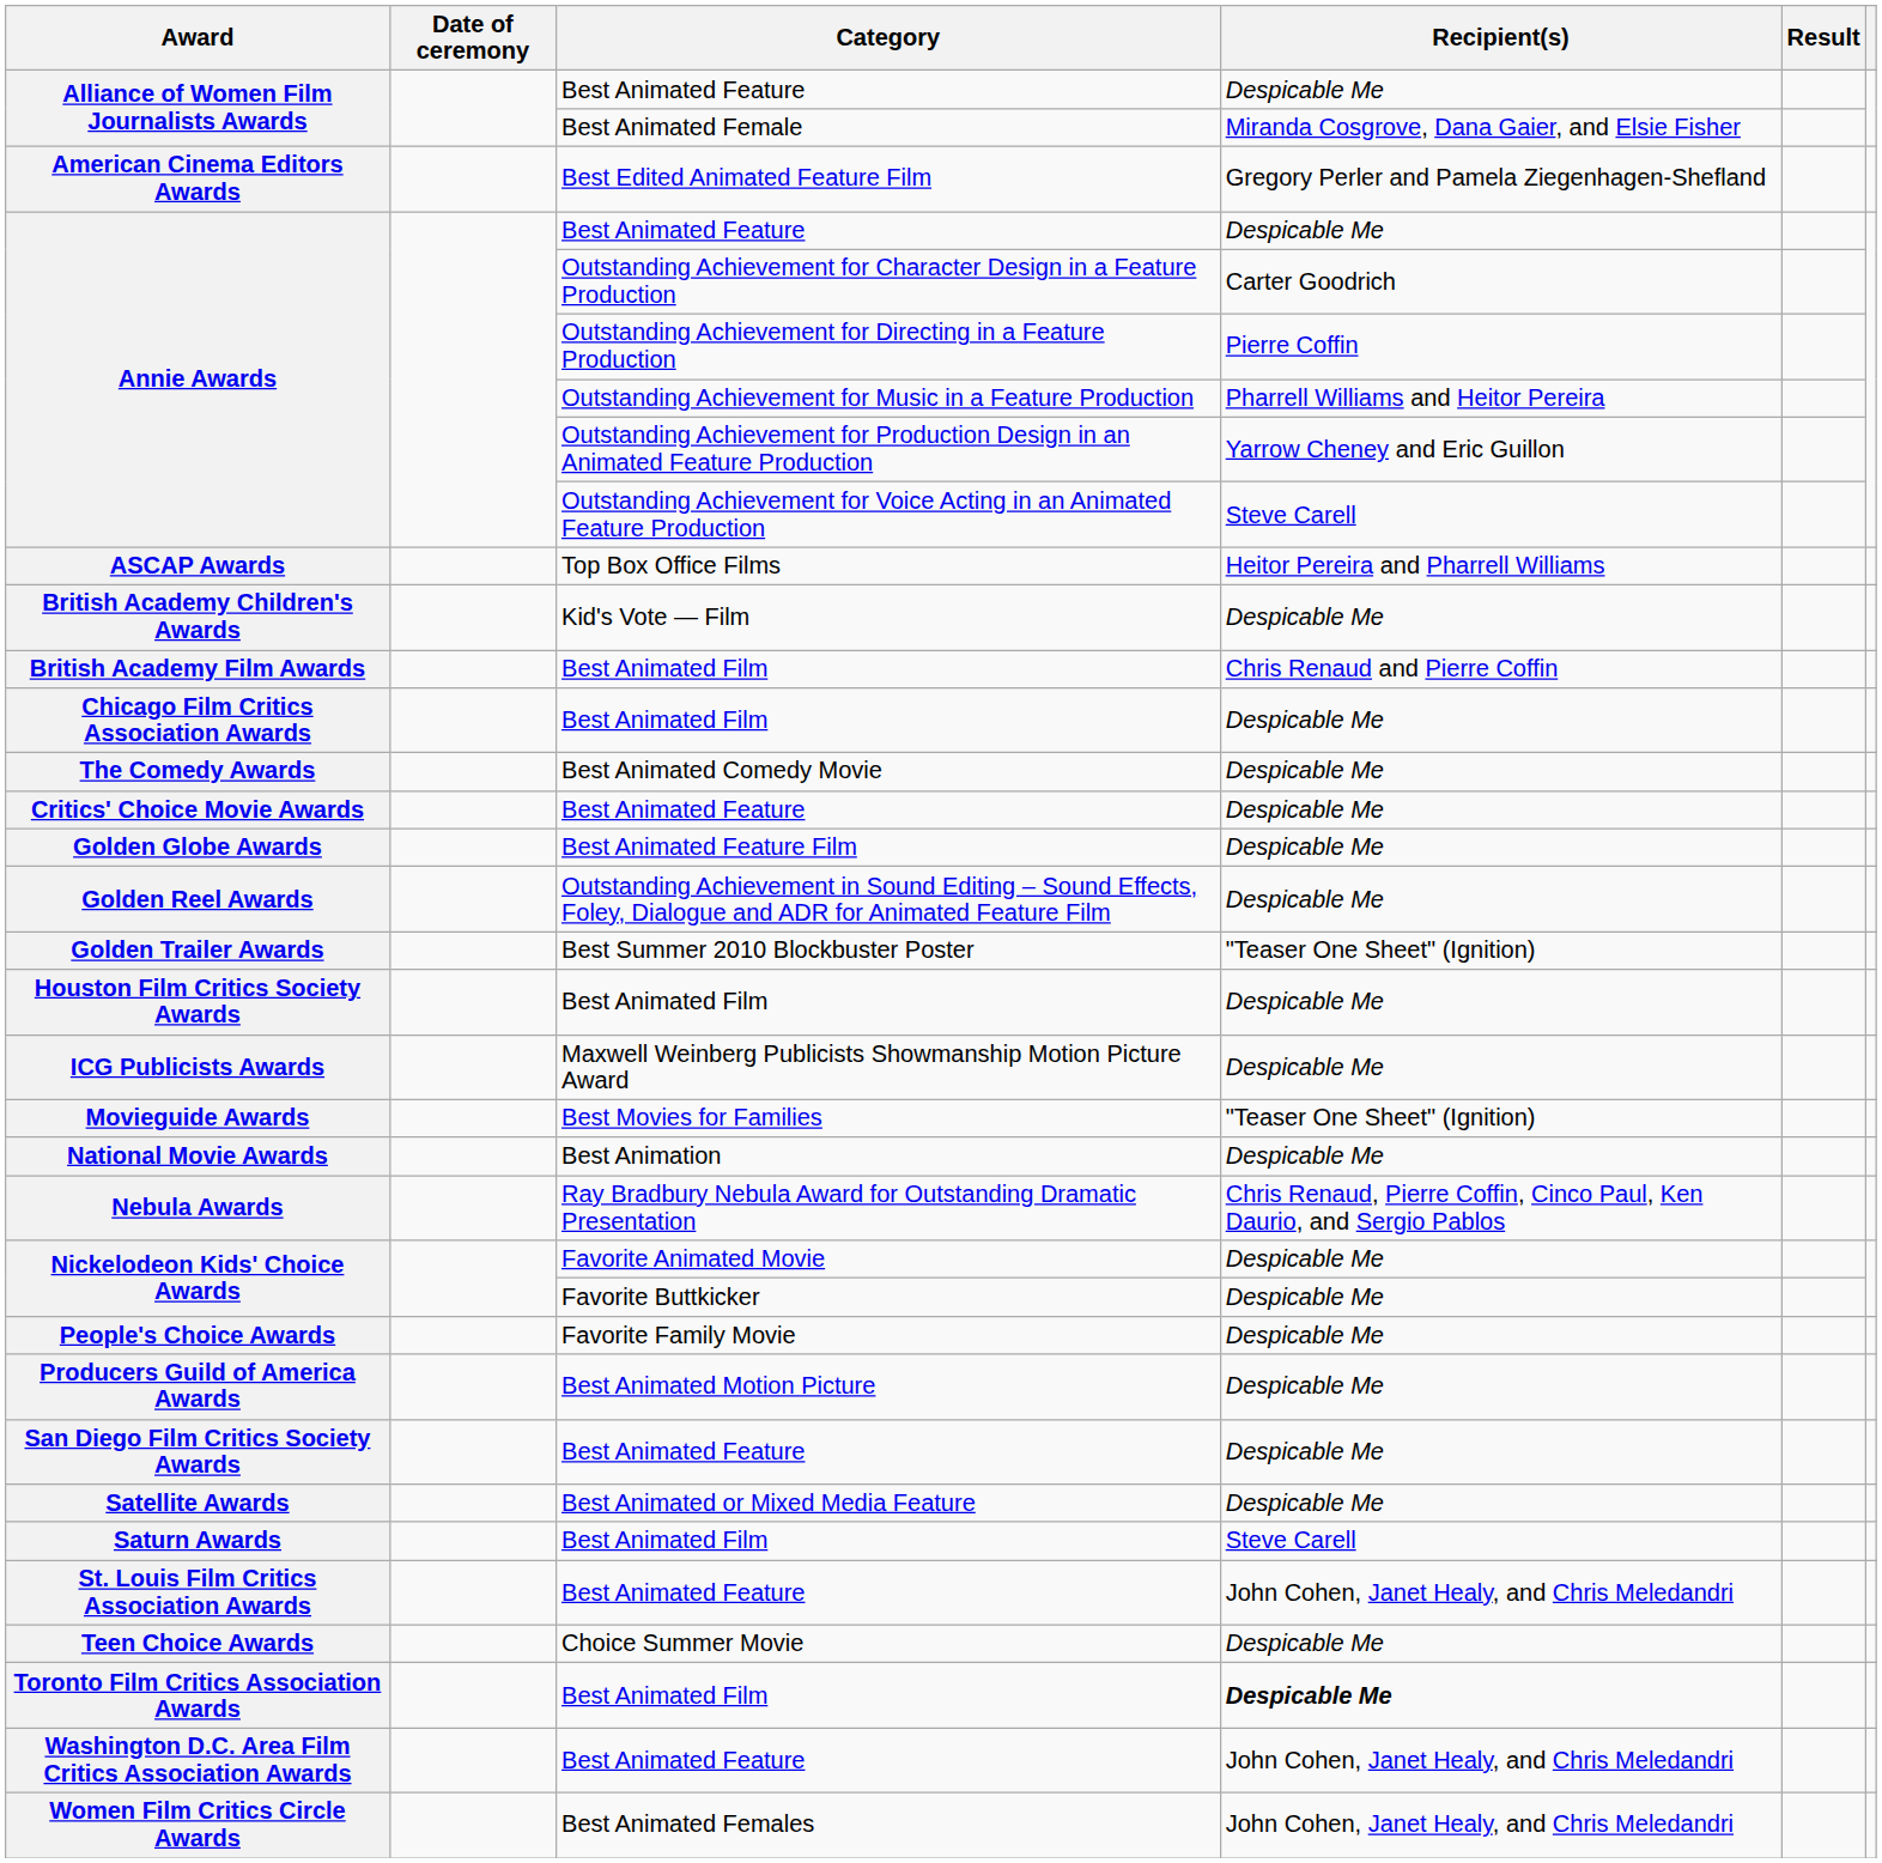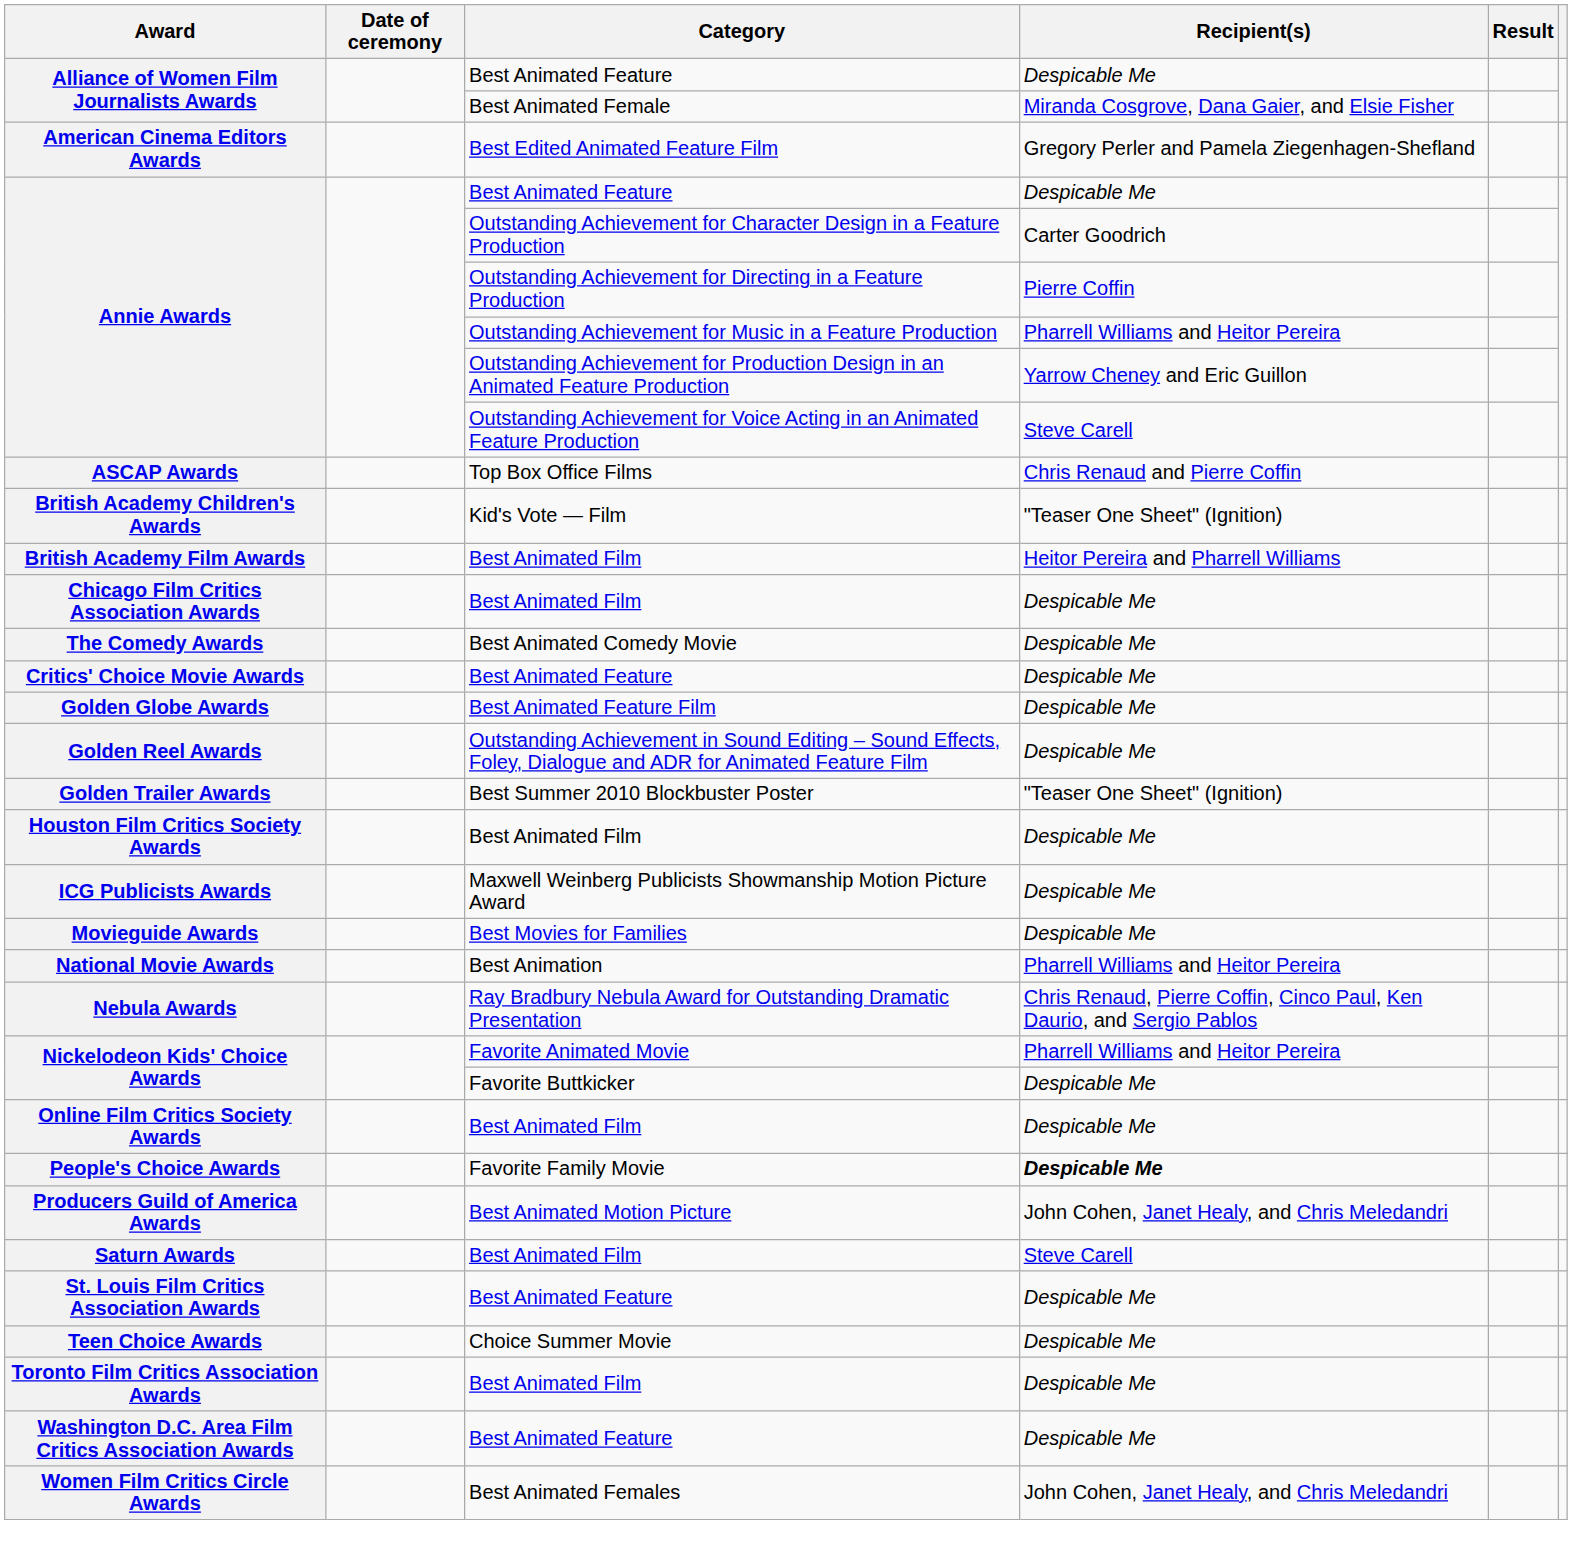ASCAP Awards | Recipient(s): Heitor Pereira and Pharrell Williams -> Chris Renaud and Pierre Coffin
British Academy Children's Awards | Recipient(s): Despicable Me -> "Teaser One Sheet" (Ignition)
British Academy Film Awards | Recipient(s): Chris Renaud and Pierre Coffin -> Heitor Pereira and Pharrell Williams
Movieguide Awards | Recipient(s): "Teaser One Sheet" (Ignition) -> Despicable Me
National Movie Awards | Recipient(s): Despicable Me -> Pharrell Williams and Heitor Pereira
Nickelodeon Kids' Choice Awards / Favorite Animated Movie | Recipient(s): Despicable Me -> Pharrell Williams and Heitor Pereira
+ row: Online Film Critics Society Awards | Best Animated Film | Despicable Me
People's Choice Awards | Recipient(s): normal -> bold
Producers Guild of America Awards | Recipient(s): Despicable Me -> John Cohen, Janet Healy, and Chris Meledandri
- row: San Diego Film Critics Society Awards | Best Animated Feature | Despicable Me
- row: Satellite Awards | Best Animated or Mixed Media Feature | Despicable Me
St. Louis Film Critics Association Awards | Recipient(s): John Cohen, Janet Healy, and Chris Meledandri -> Despicable Me
Toronto Film Critics Association Awards | Recipient(s): bold -> normal
Washington D.C. Area Film Critics Association Awards | Recipient(s): John Cohen, Janet Healy, and Chris Meledandri -> Despicable Me
